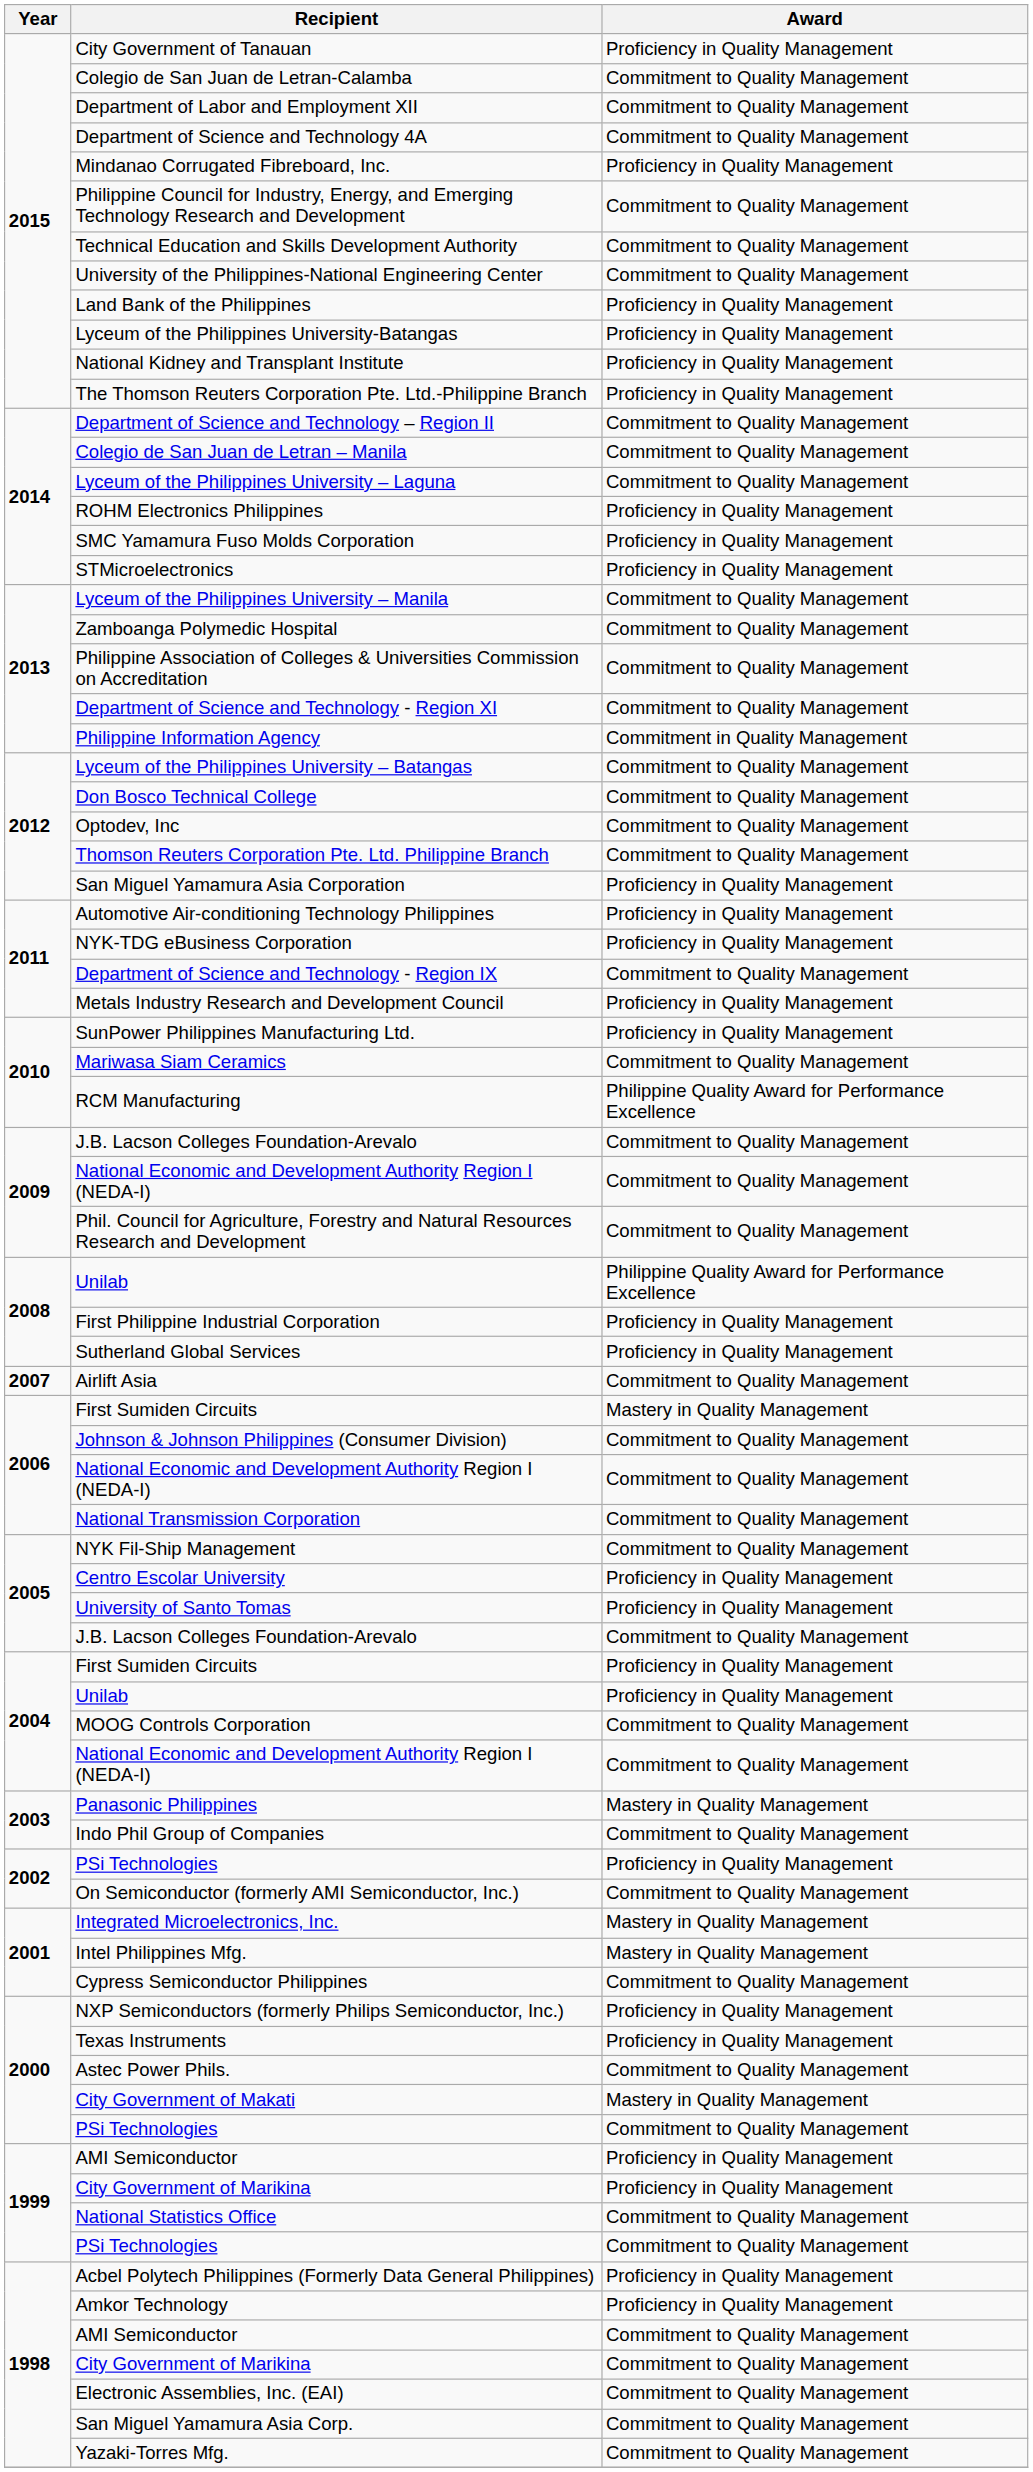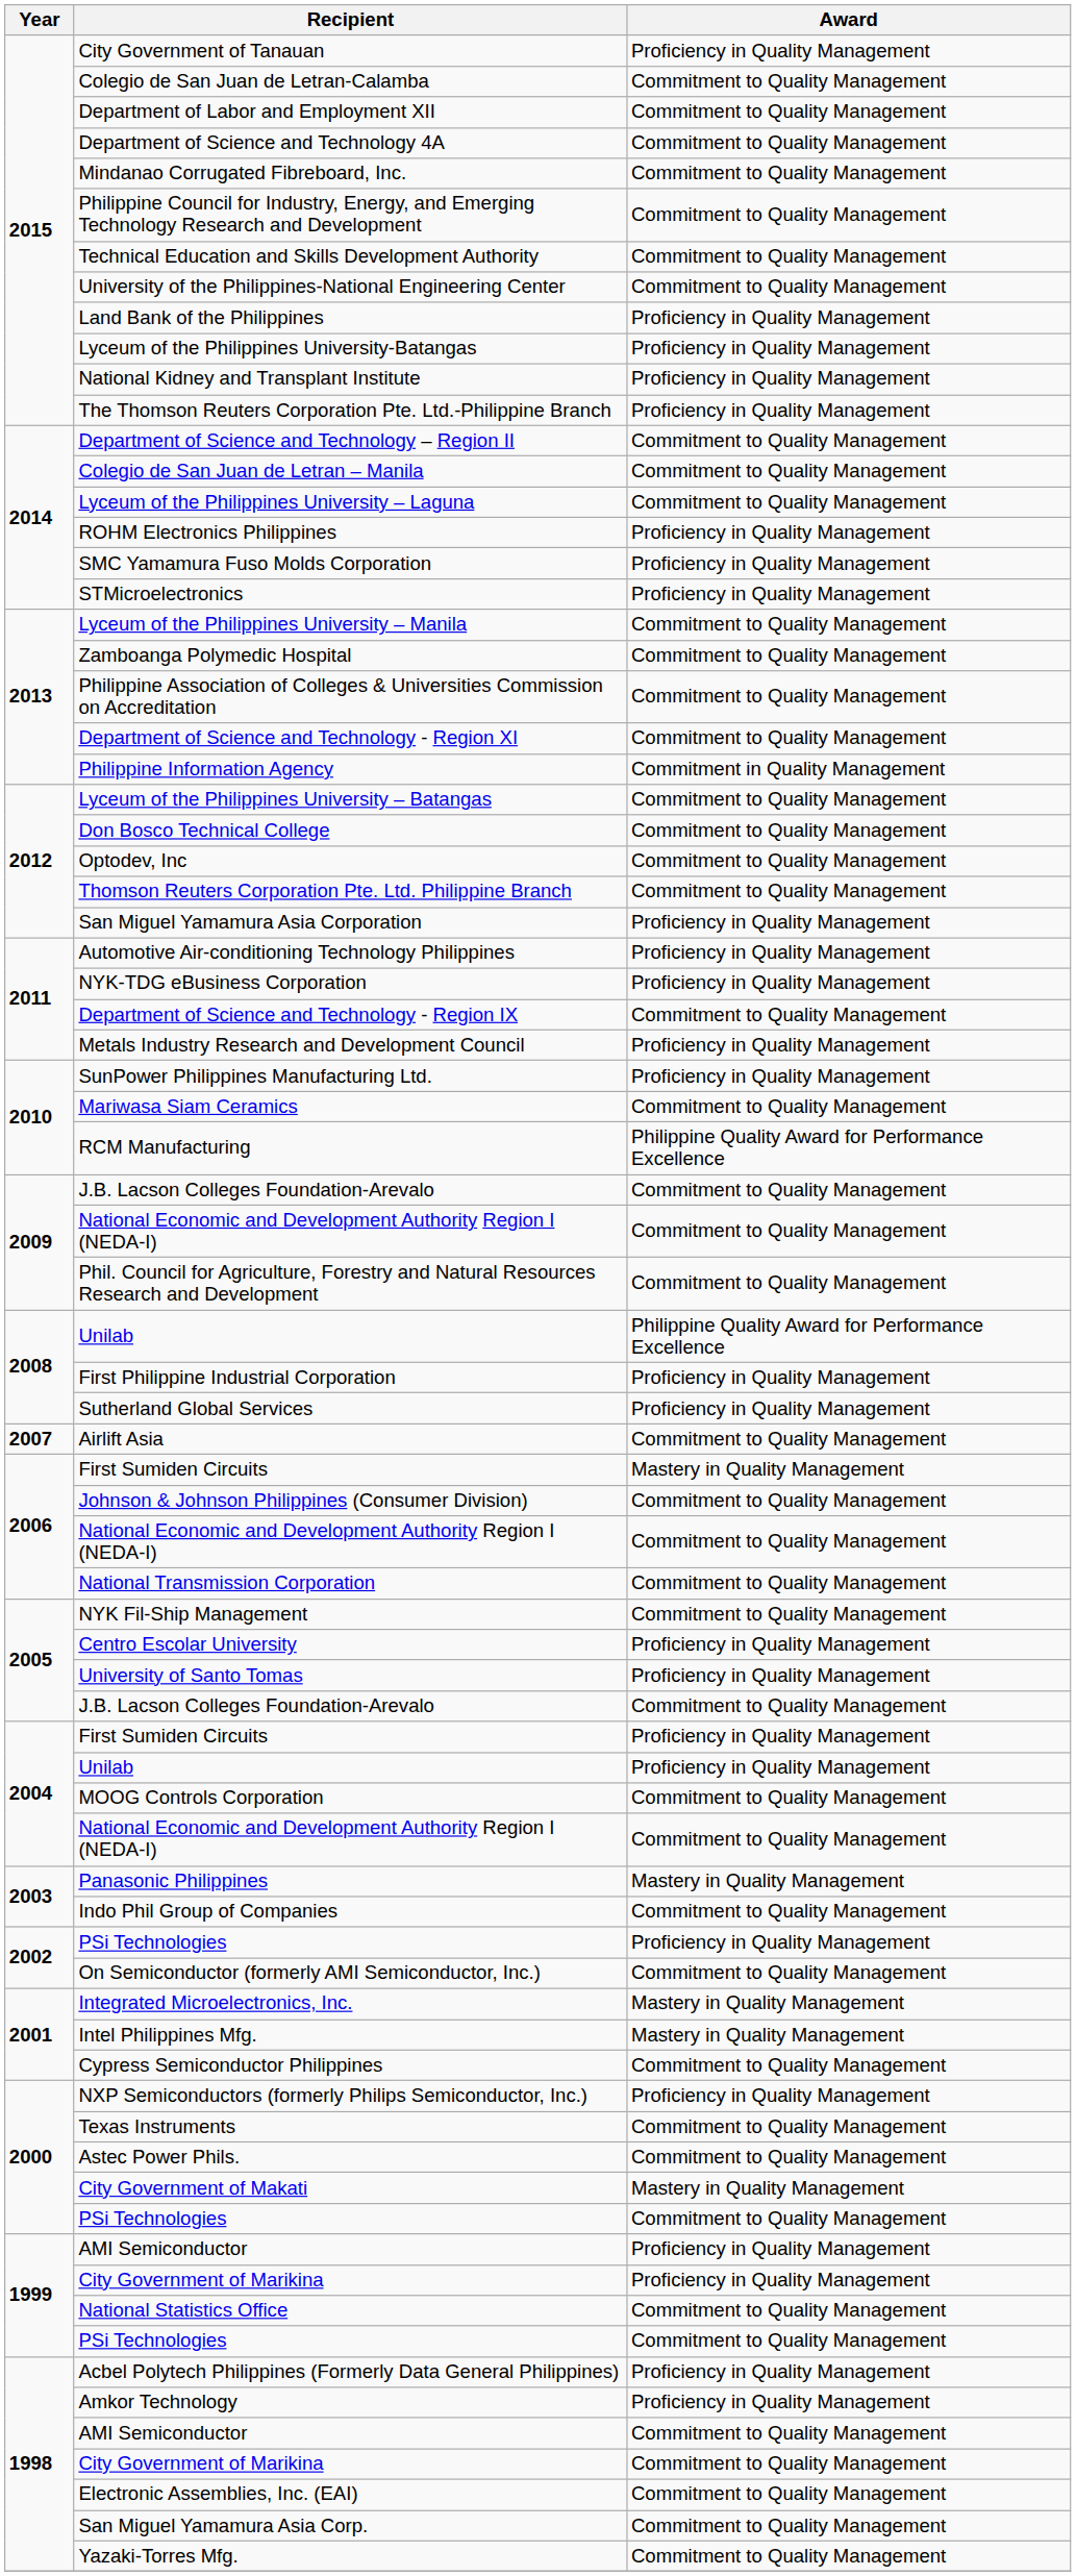Mindanao Corrugated Fibreboard, Inc. | Award: Proficiency in Quality Management -> Commitment to Quality Management
Texas Instruments | Award: Proficiency in Quality Management -> Commitment to Quality Management
